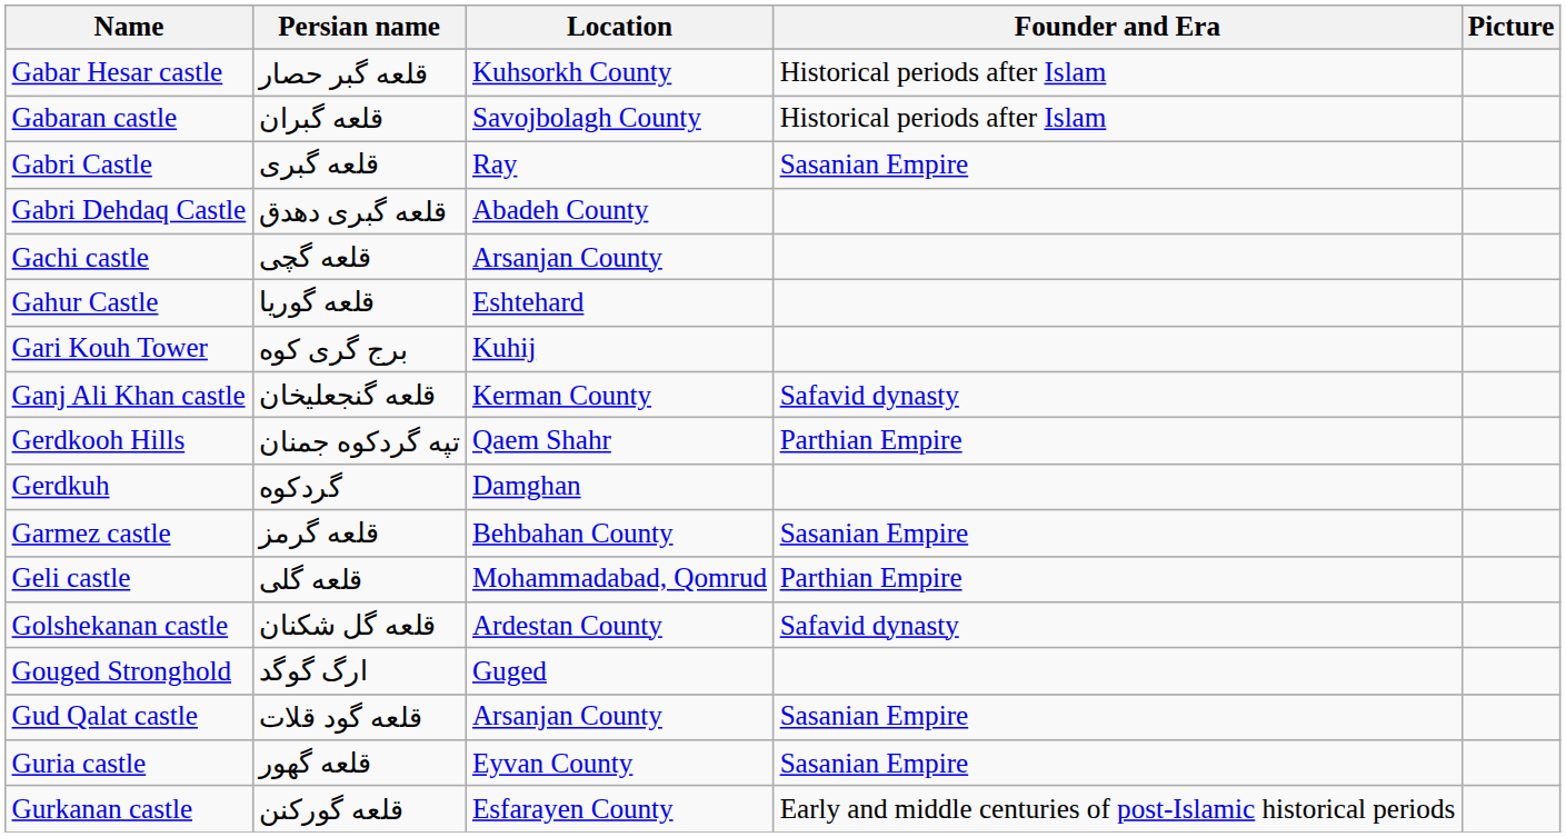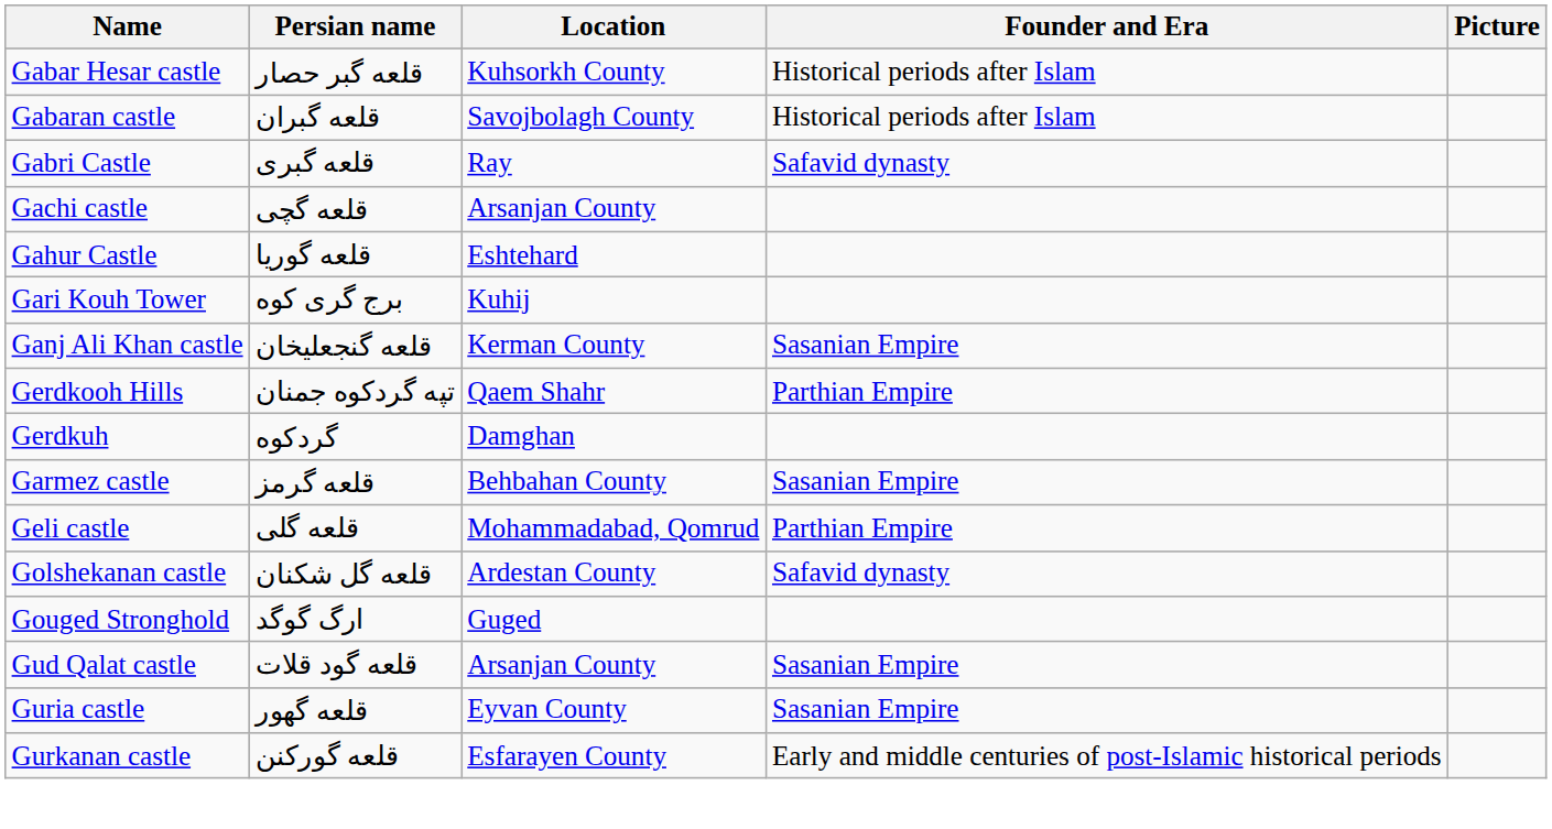Gabri Castle | Founder and Era: Sasanian Empire -> Safavid dynasty
- row: Gabri Dehdaq Castle | قلعه گبری دهدق | Abadeh County
Ganj Ali Khan castle | Founder and Era: Safavid dynasty -> Sasanian Empire
